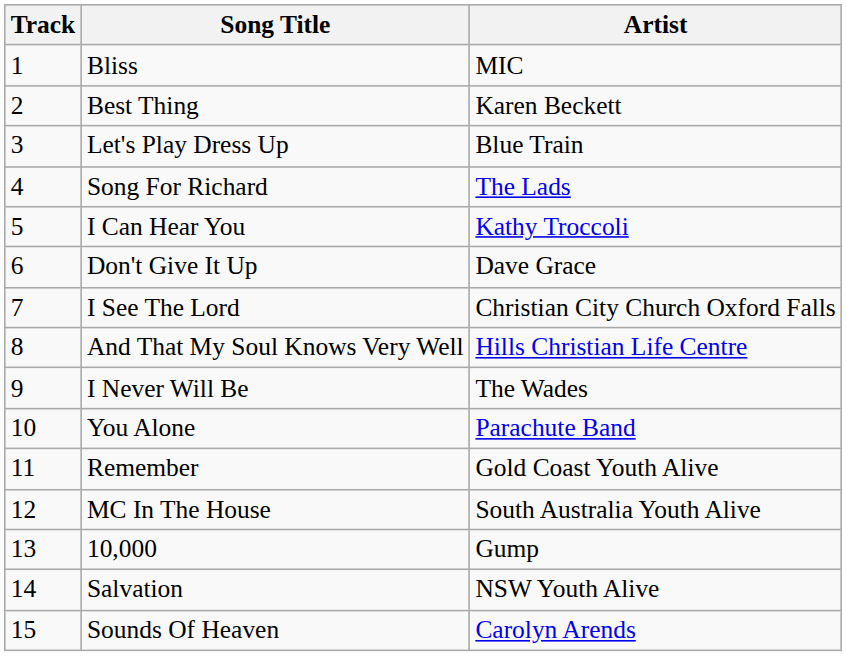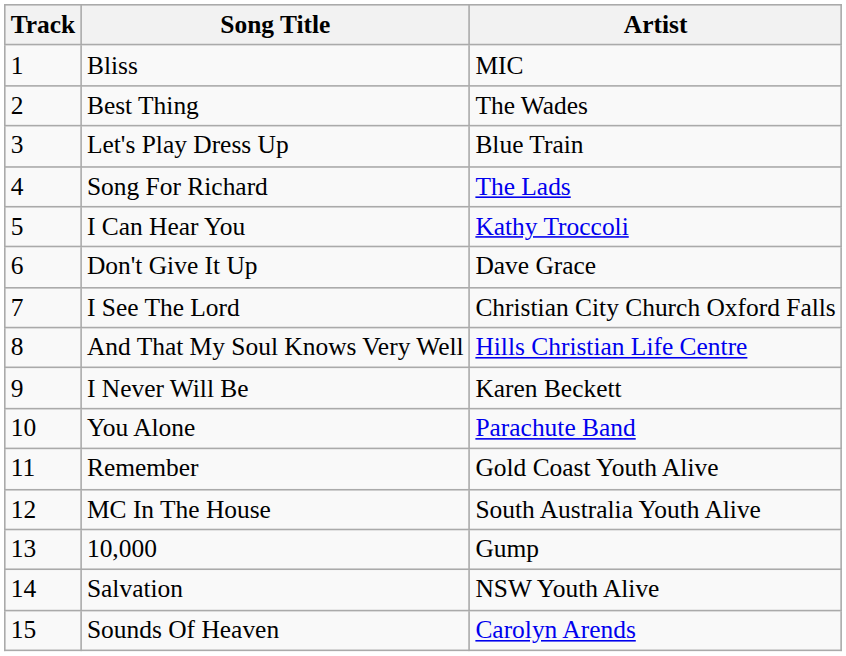Best Thing | Artist: Karen Beckett -> The Wades
I Never Will Be | Artist: The Wades -> Karen Beckett
